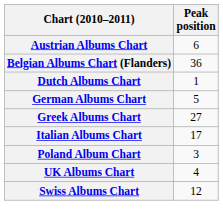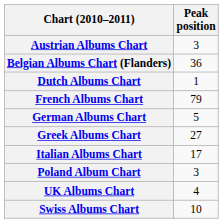Austrian Albums Chart | Peak position: 6 -> 3
+ row: French Albums Chart | 79
Swiss Albums Chart | Peak position: 12 -> 10
